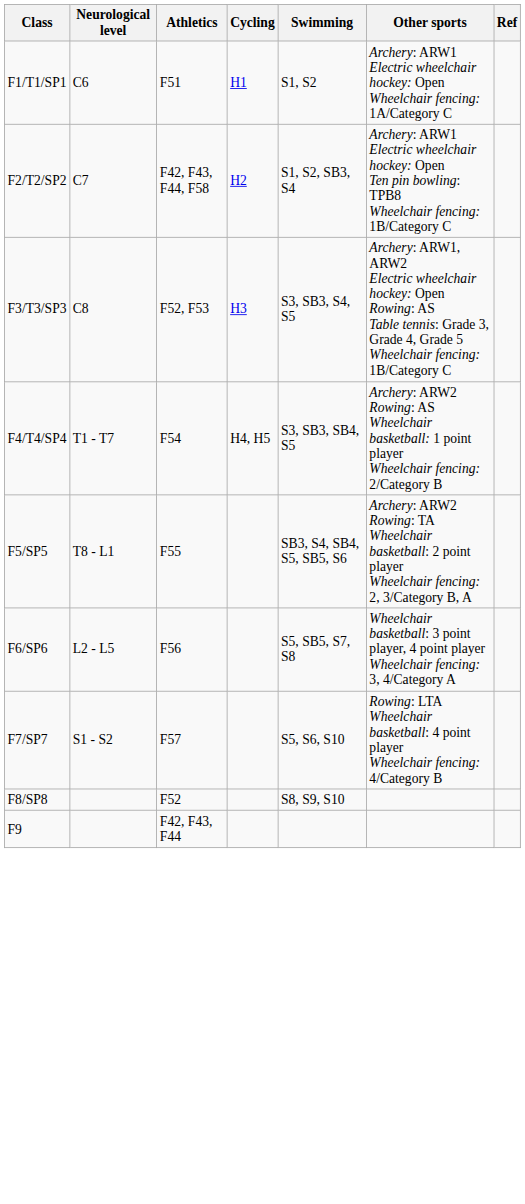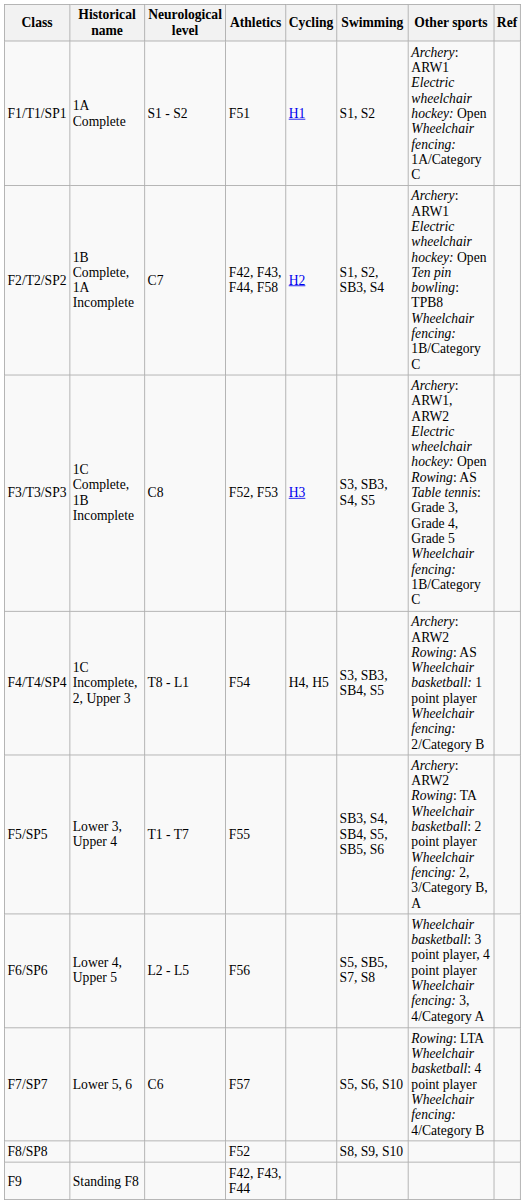+ column: Historical name | 1A Complete | 1B Complete, 1A Incomplete | 1C Complete, 1B Incomplete | 1C Incomplete, 2, Upper 3 | Lower 3, Upper 4 | Lower 4, Upper 5 | Lower 5, 6 | Standing F8
F1/T1/SP1 | Neurological level: C6 -> S1 - S2
F4/T4/SP4 | Neurological level: T1 - T7 -> T8 - L1
F5/SP5 | Neurological level: T8 - L1 -> T1 - T7
F7/SP7 | Neurological level: S1 - S2 -> C6
